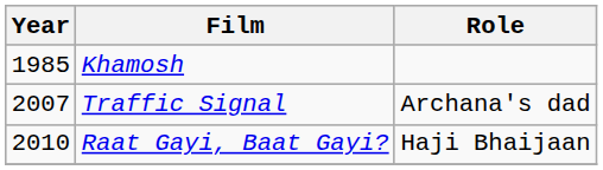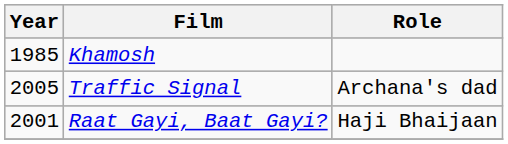Traffic Signal | Year: 2007 -> 2005
Raat Gayi, Baat Gayi? | Year: 2010 -> 2001
